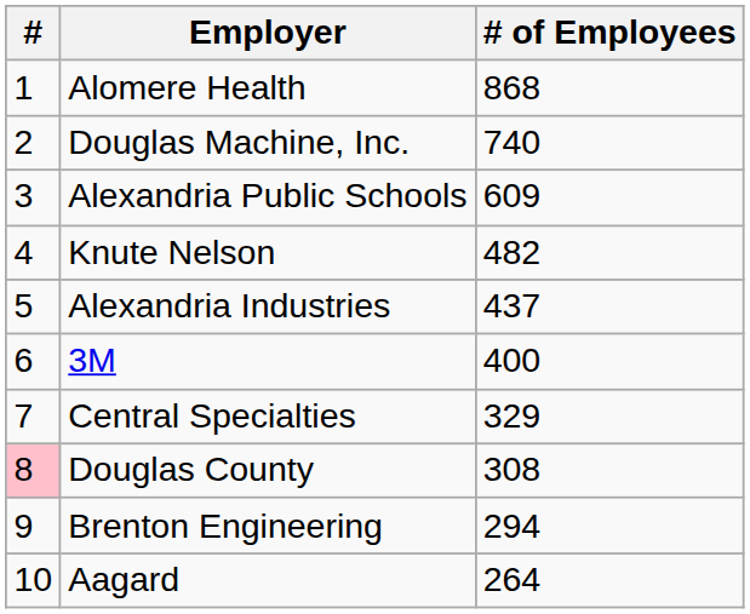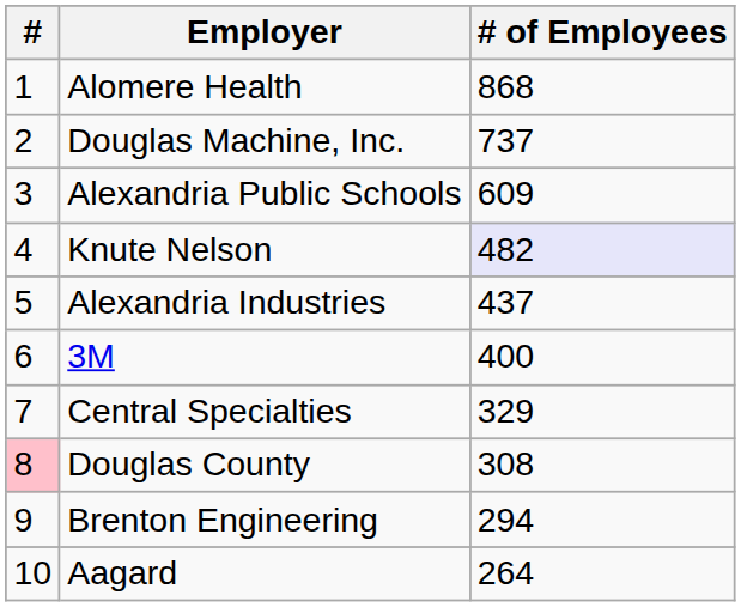Douglas Machine, Inc. | # of Employees: 740 -> 737
Knute Nelson | # of Employees: no background -> lavender background
